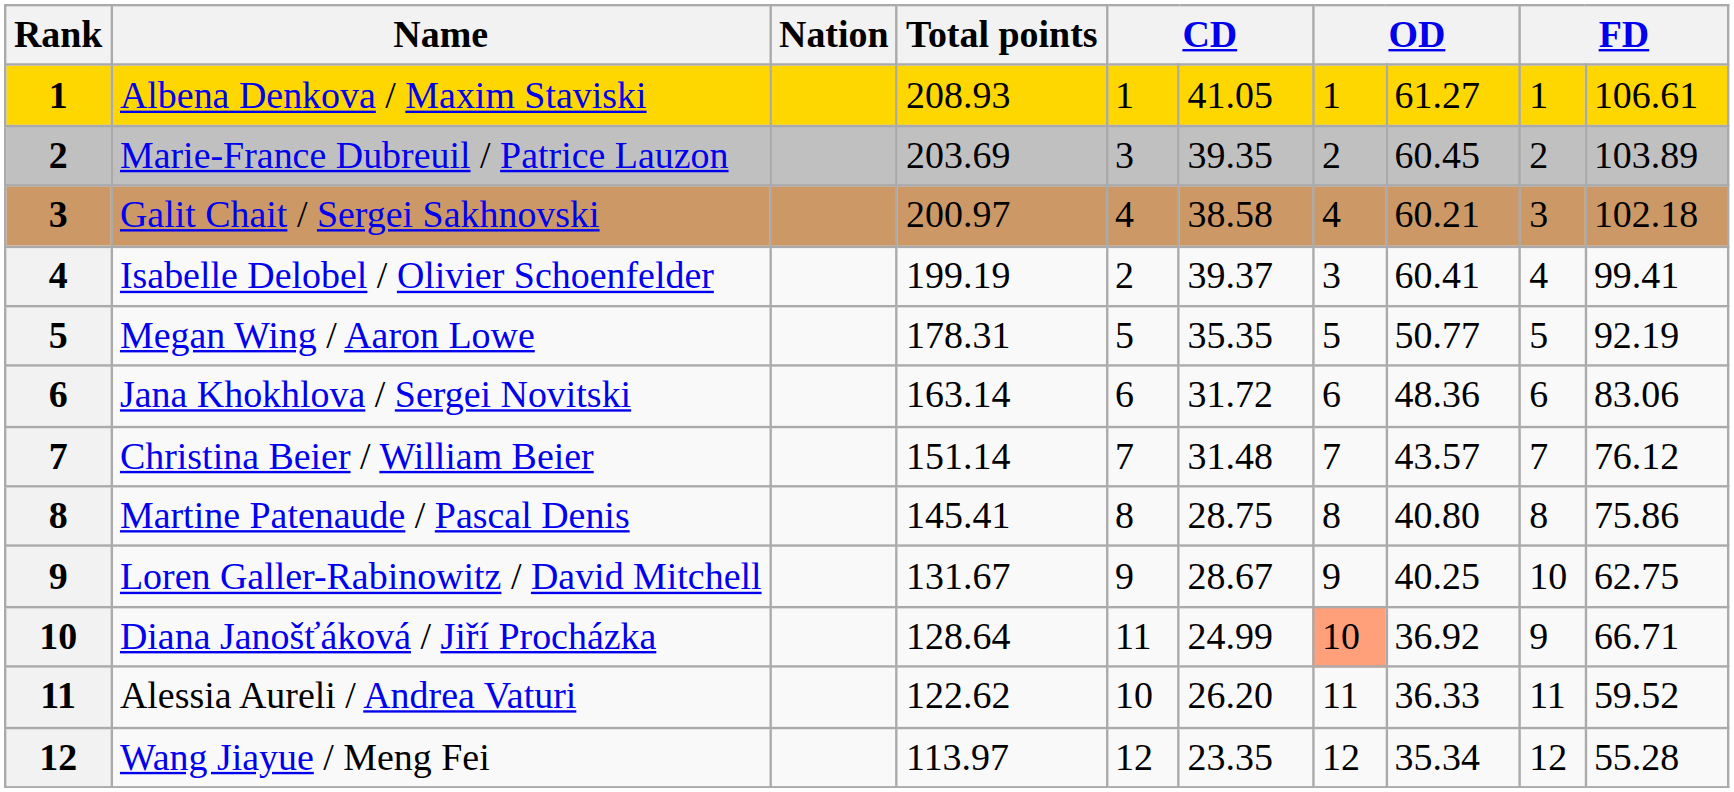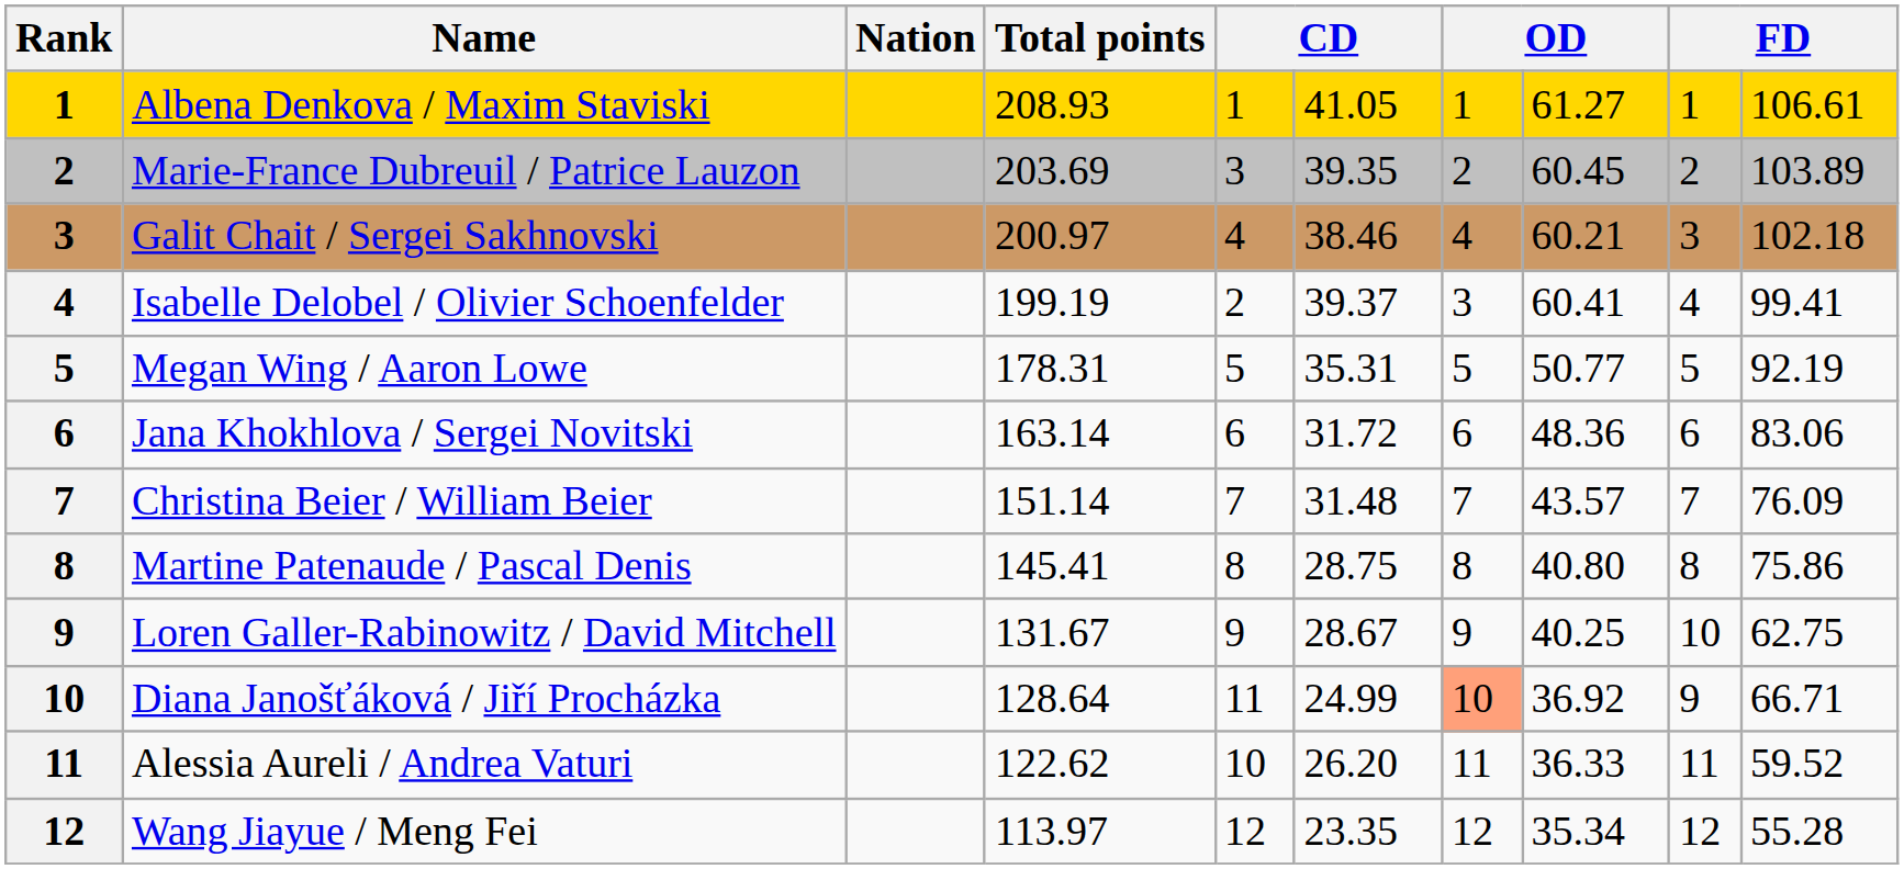Galit Chait / Sergei Sakhnovski | column 6: 38.58 -> 38.46
Megan Wing / Aaron Lowe | column 6: 35.35 -> 35.31
Christina Beier / William Beier | column 10: 76.12 -> 76.09
